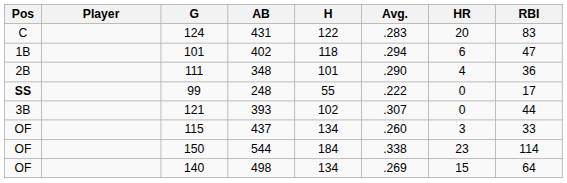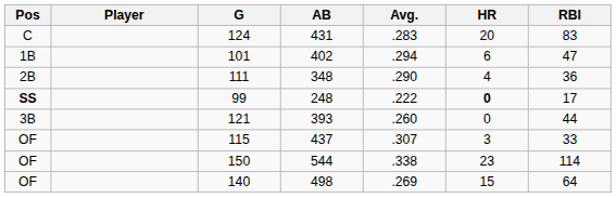- column: H | 122 | 118 | 101 | 55 | 102 | 134 | 184 | 134
99 | HR: normal -> bold
121 | Avg.: .307 -> .260
115 | Avg.: .260 -> .307
